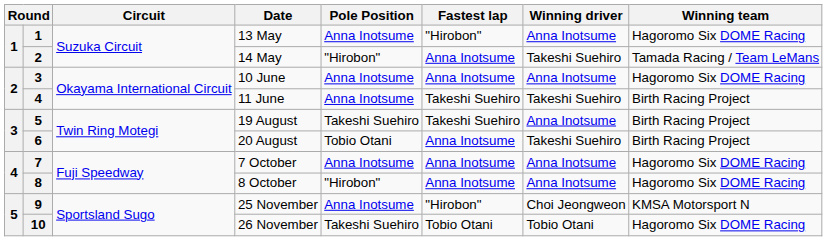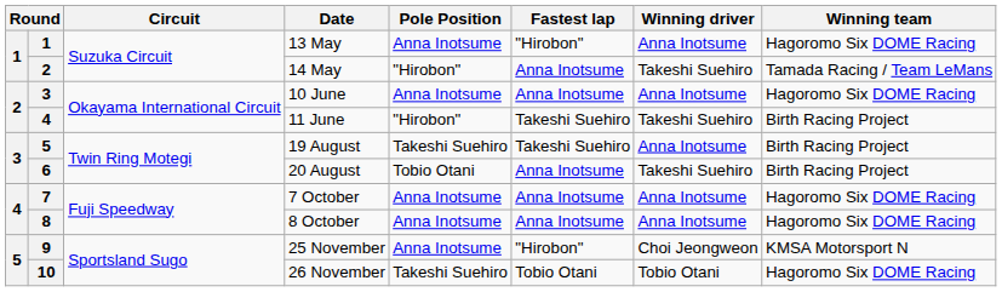11 June | Pole Position: Anna Inotsume -> "Hirobon"
8 October | Pole Position: "Hirobon" -> Anna Inotsume
